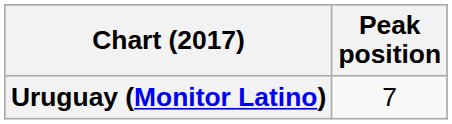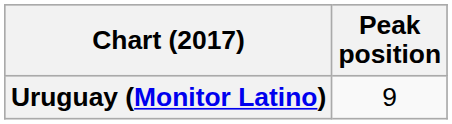Uruguay (Monitor Latino) | Peak position: 7 -> 9
